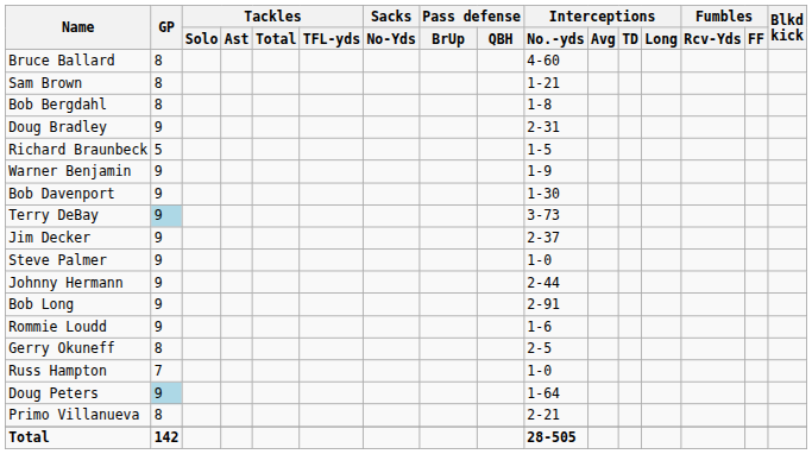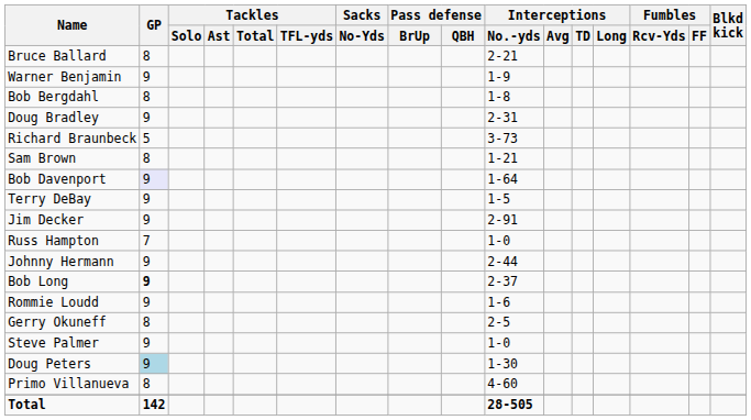Bruce Ballard | Interceptions / No.-yds: 4-60 -> 2-21
rows swapped: Warner Benjamin <-> Sam Brown
Richard Braunbeck | Interceptions / No.-yds: 1-5 -> 3-73
Bob Davenport | GP: no background -> lavender background
Bob Davenport | Interceptions / No.-yds: 1-30 -> 1-64
Terry DeBay | GP: lightblue background -> no background
Terry DeBay | Interceptions / No.-yds: 3-73 -> 1-5
Jim Decker | Interceptions / No.-yds: 2-37 -> 2-91
rows swapped: Russ Hampton <-> Steve Palmer
Bob Long | GP: normal -> bold
Bob Long | Interceptions / No.-yds: 2-91 -> 2-37
Doug Peters | Interceptions / No.-yds: 1-64 -> 1-30
Primo Villanueva | Interceptions / No.-yds: 2-21 -> 4-60
